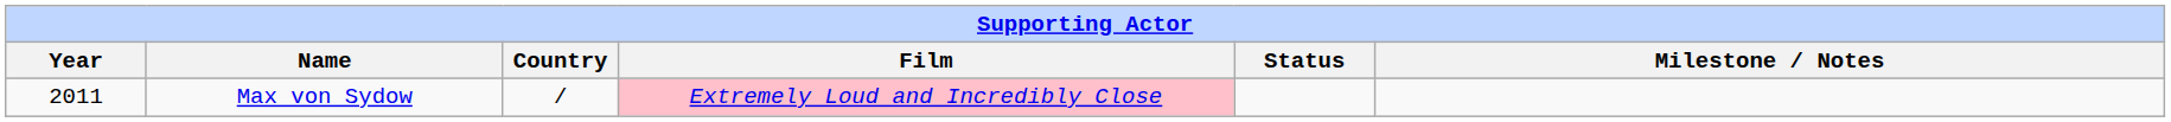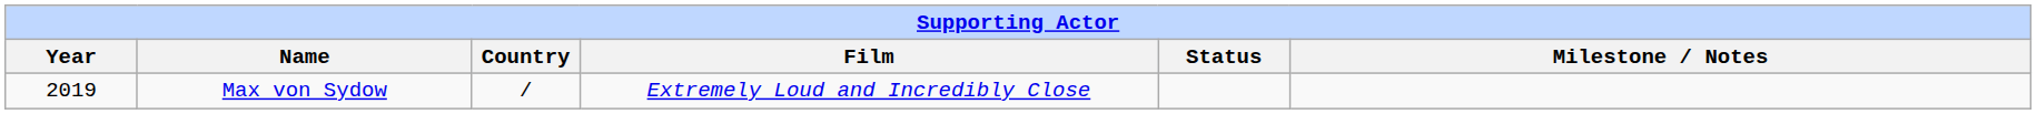Max von Sydow | Year: 2011 -> 2019
Max von Sydow | Film: pink background -> no background
